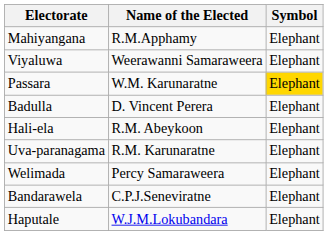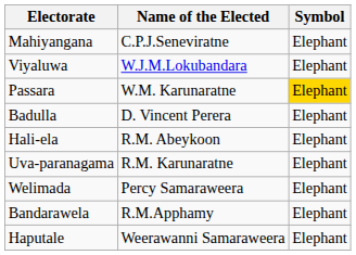Mahiyangana | Name of the Elected: R.M.Apphamy -> C.P.J.Seneviratne
Viyaluwa | Name of the Elected: Weerawanni Samaraweera -> W.J.M.Lokubandara
Bandarawela | Name of the Elected: C.P.J.Seneviratne -> R.M.Apphamy
Haputale | Name of the Elected: W.J.M.Lokubandara -> Weerawanni Samaraweera
